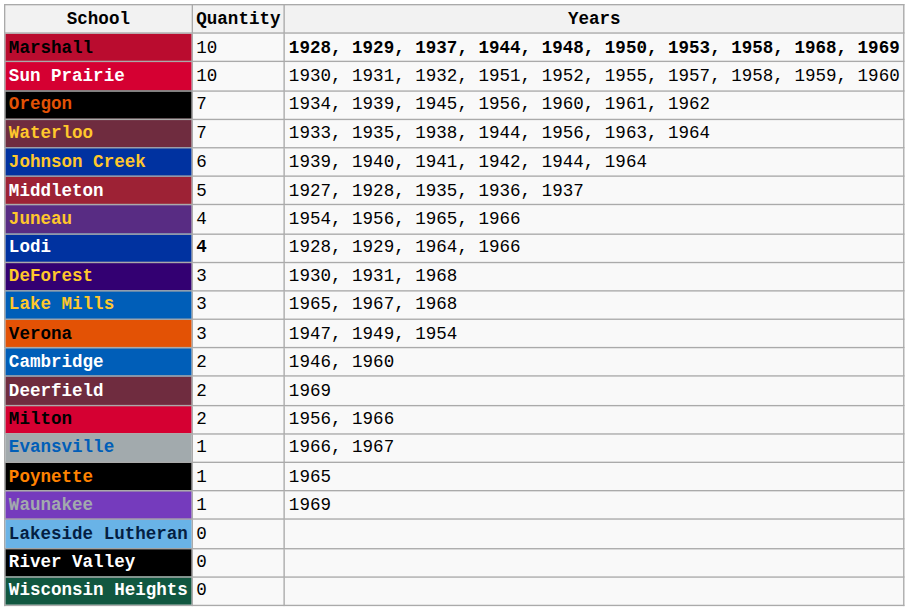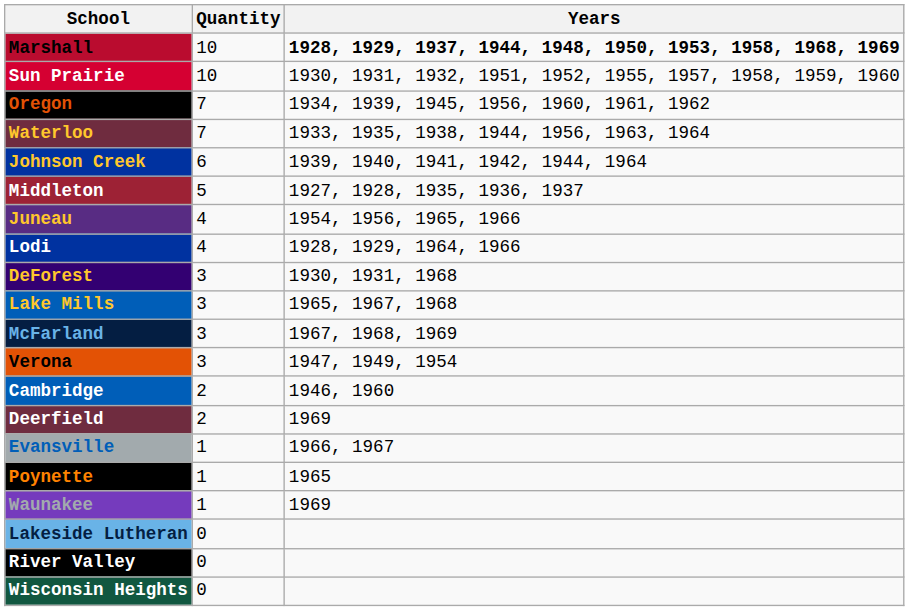Lodi | Quantity: bold -> normal
+ row: McFarland | 3 | 1967, 1968, 1969
- row: Milton | 2 | 1956, 1966
